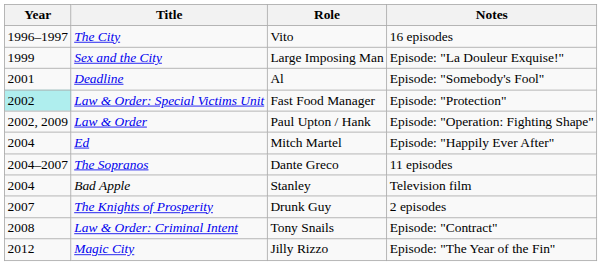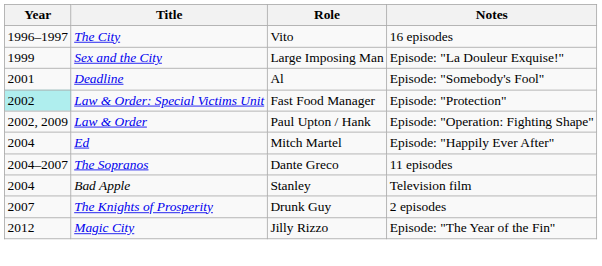- row: 2008 | Law & Order: Criminal Intent | Tony Snails | Episode: "Contract"
